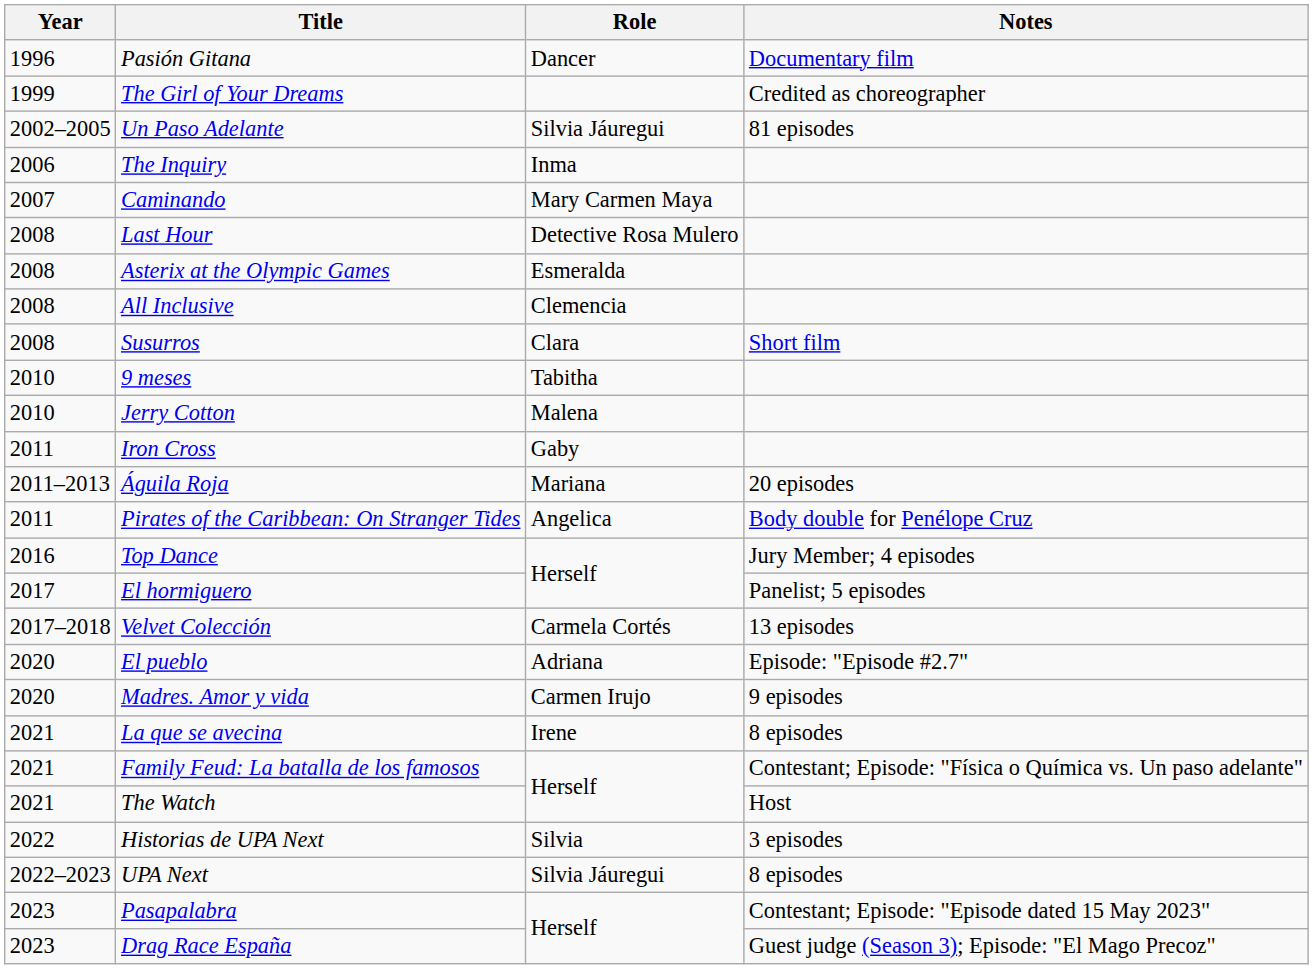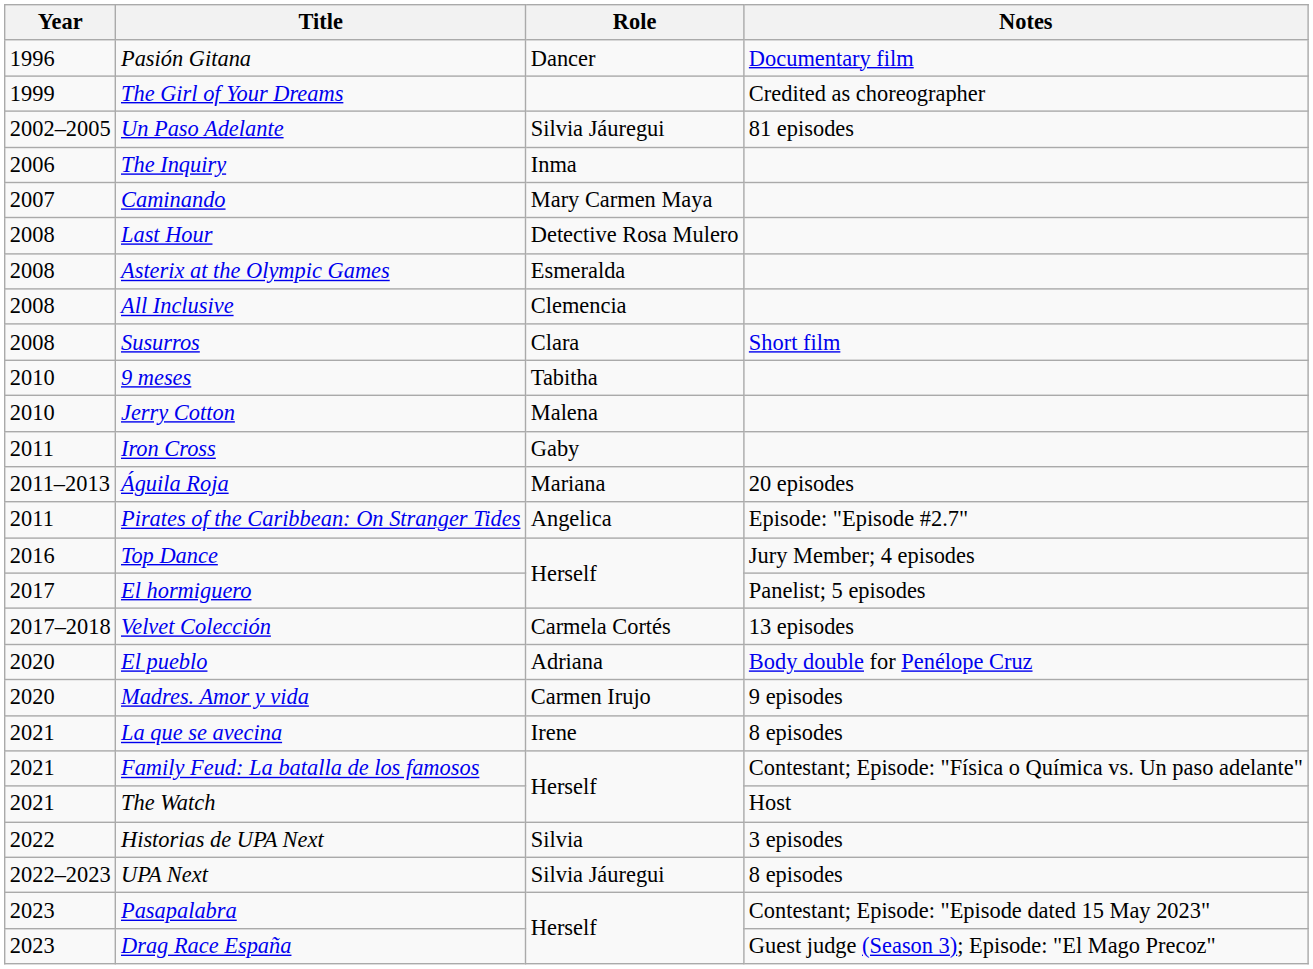Pirates of the Caribbean: On Stranger Tides | Notes: Body double for Penélope Cruz -> Episode: "Episode #2.7"
El pueblo | Notes: Episode: "Episode #2.7" -> Body double for Penélope Cruz
